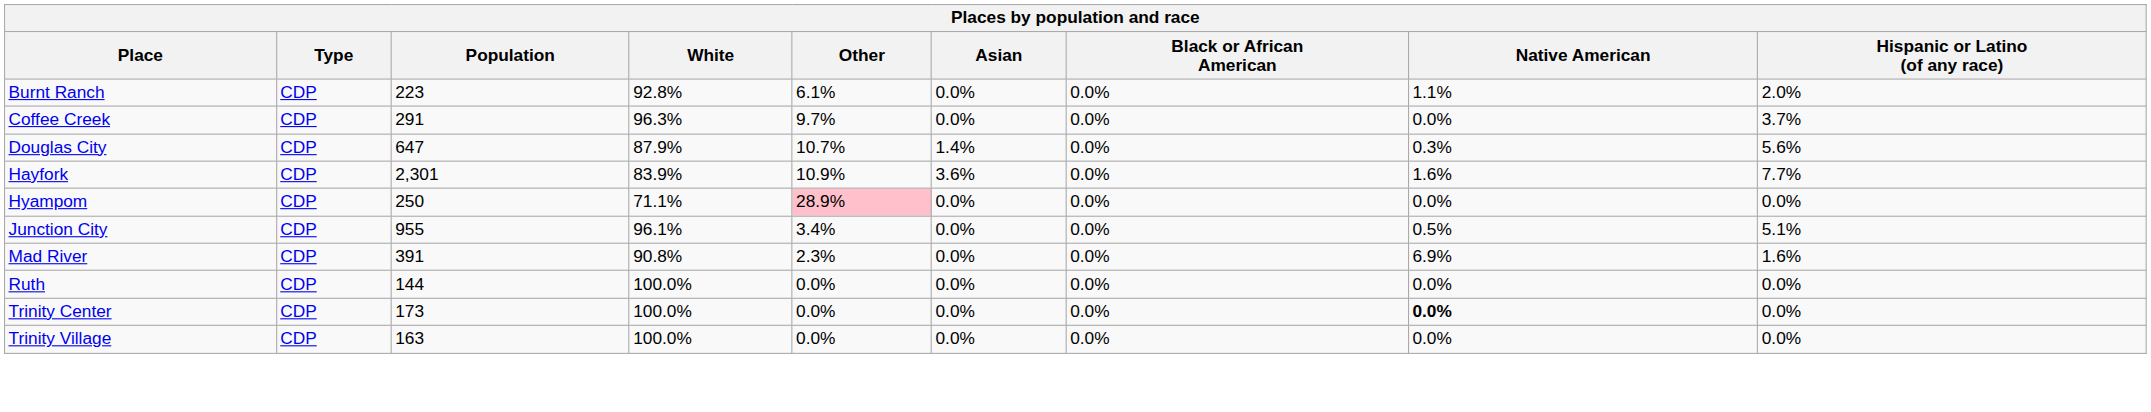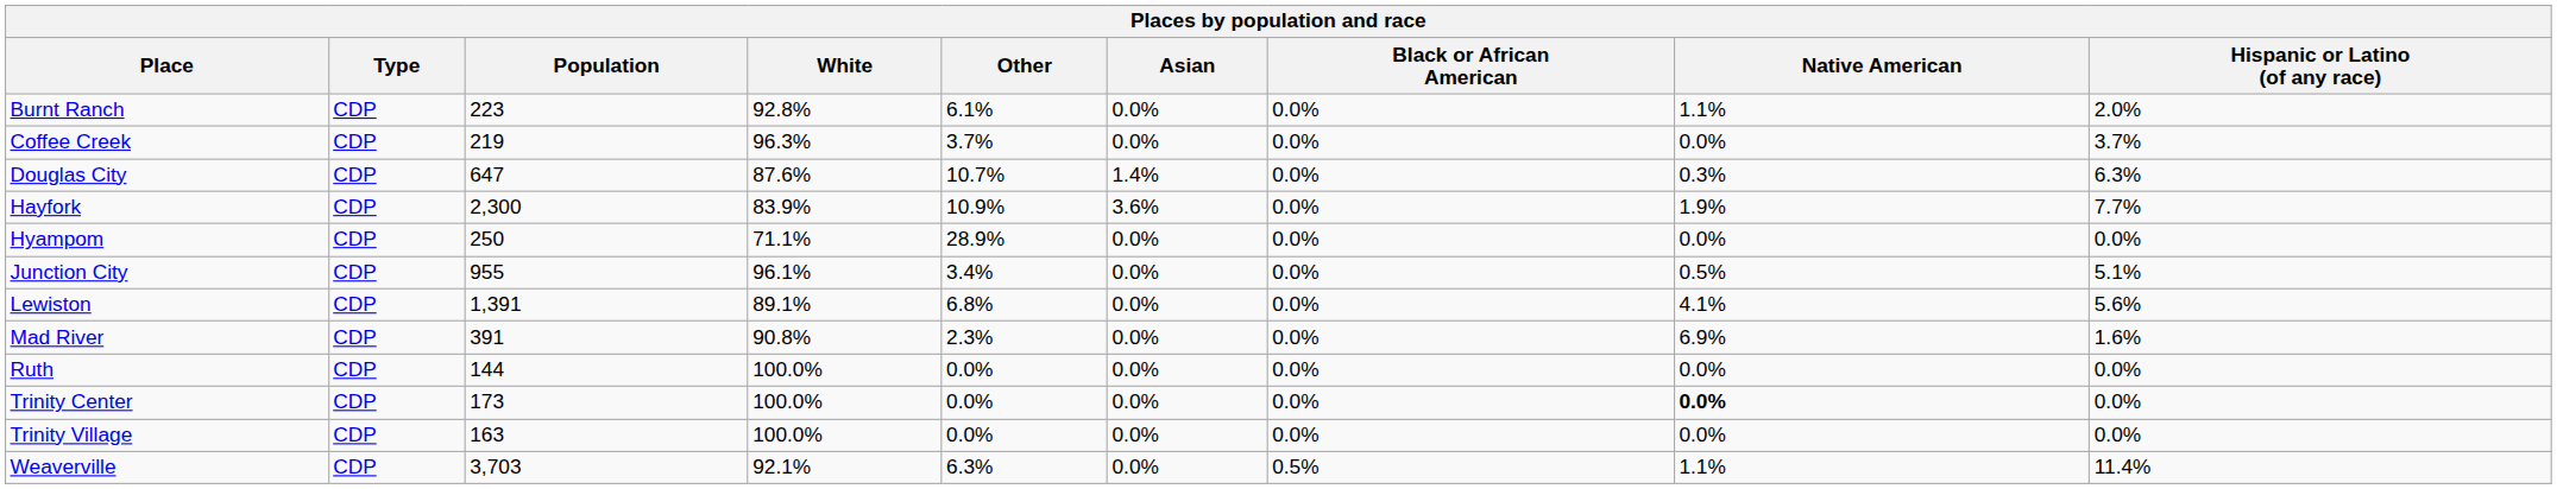Coffee Creek | Population: 291 -> 219
Coffee Creek | Other: 9.7% -> 3.7%
Douglas City | White: 87.9% -> 87.6%
Douglas City | Hispanic or Latino (of any race): 5.6% -> 6.3%
Hayfork | Population: 2,301 -> 2,300
Hayfork | Native American: 1.6% -> 1.9%
Hyampom | Other: pink background -> no background
+ row: Lewiston | CDP | 1,391 | 89.1% | 6.8% | 0.0% | 0.0% | 4.1% | 5.6%
+ row: Weaverville | CDP | 3,703 | 92.1% | 6.3% | 0.0% | 0.5% | 1.1% | 11.4%
